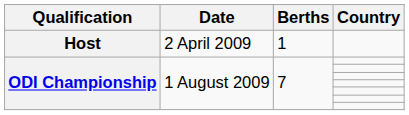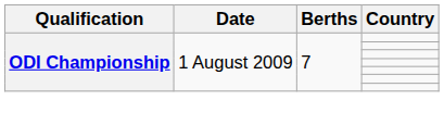- row: Host | 2 April 2009 | 1
